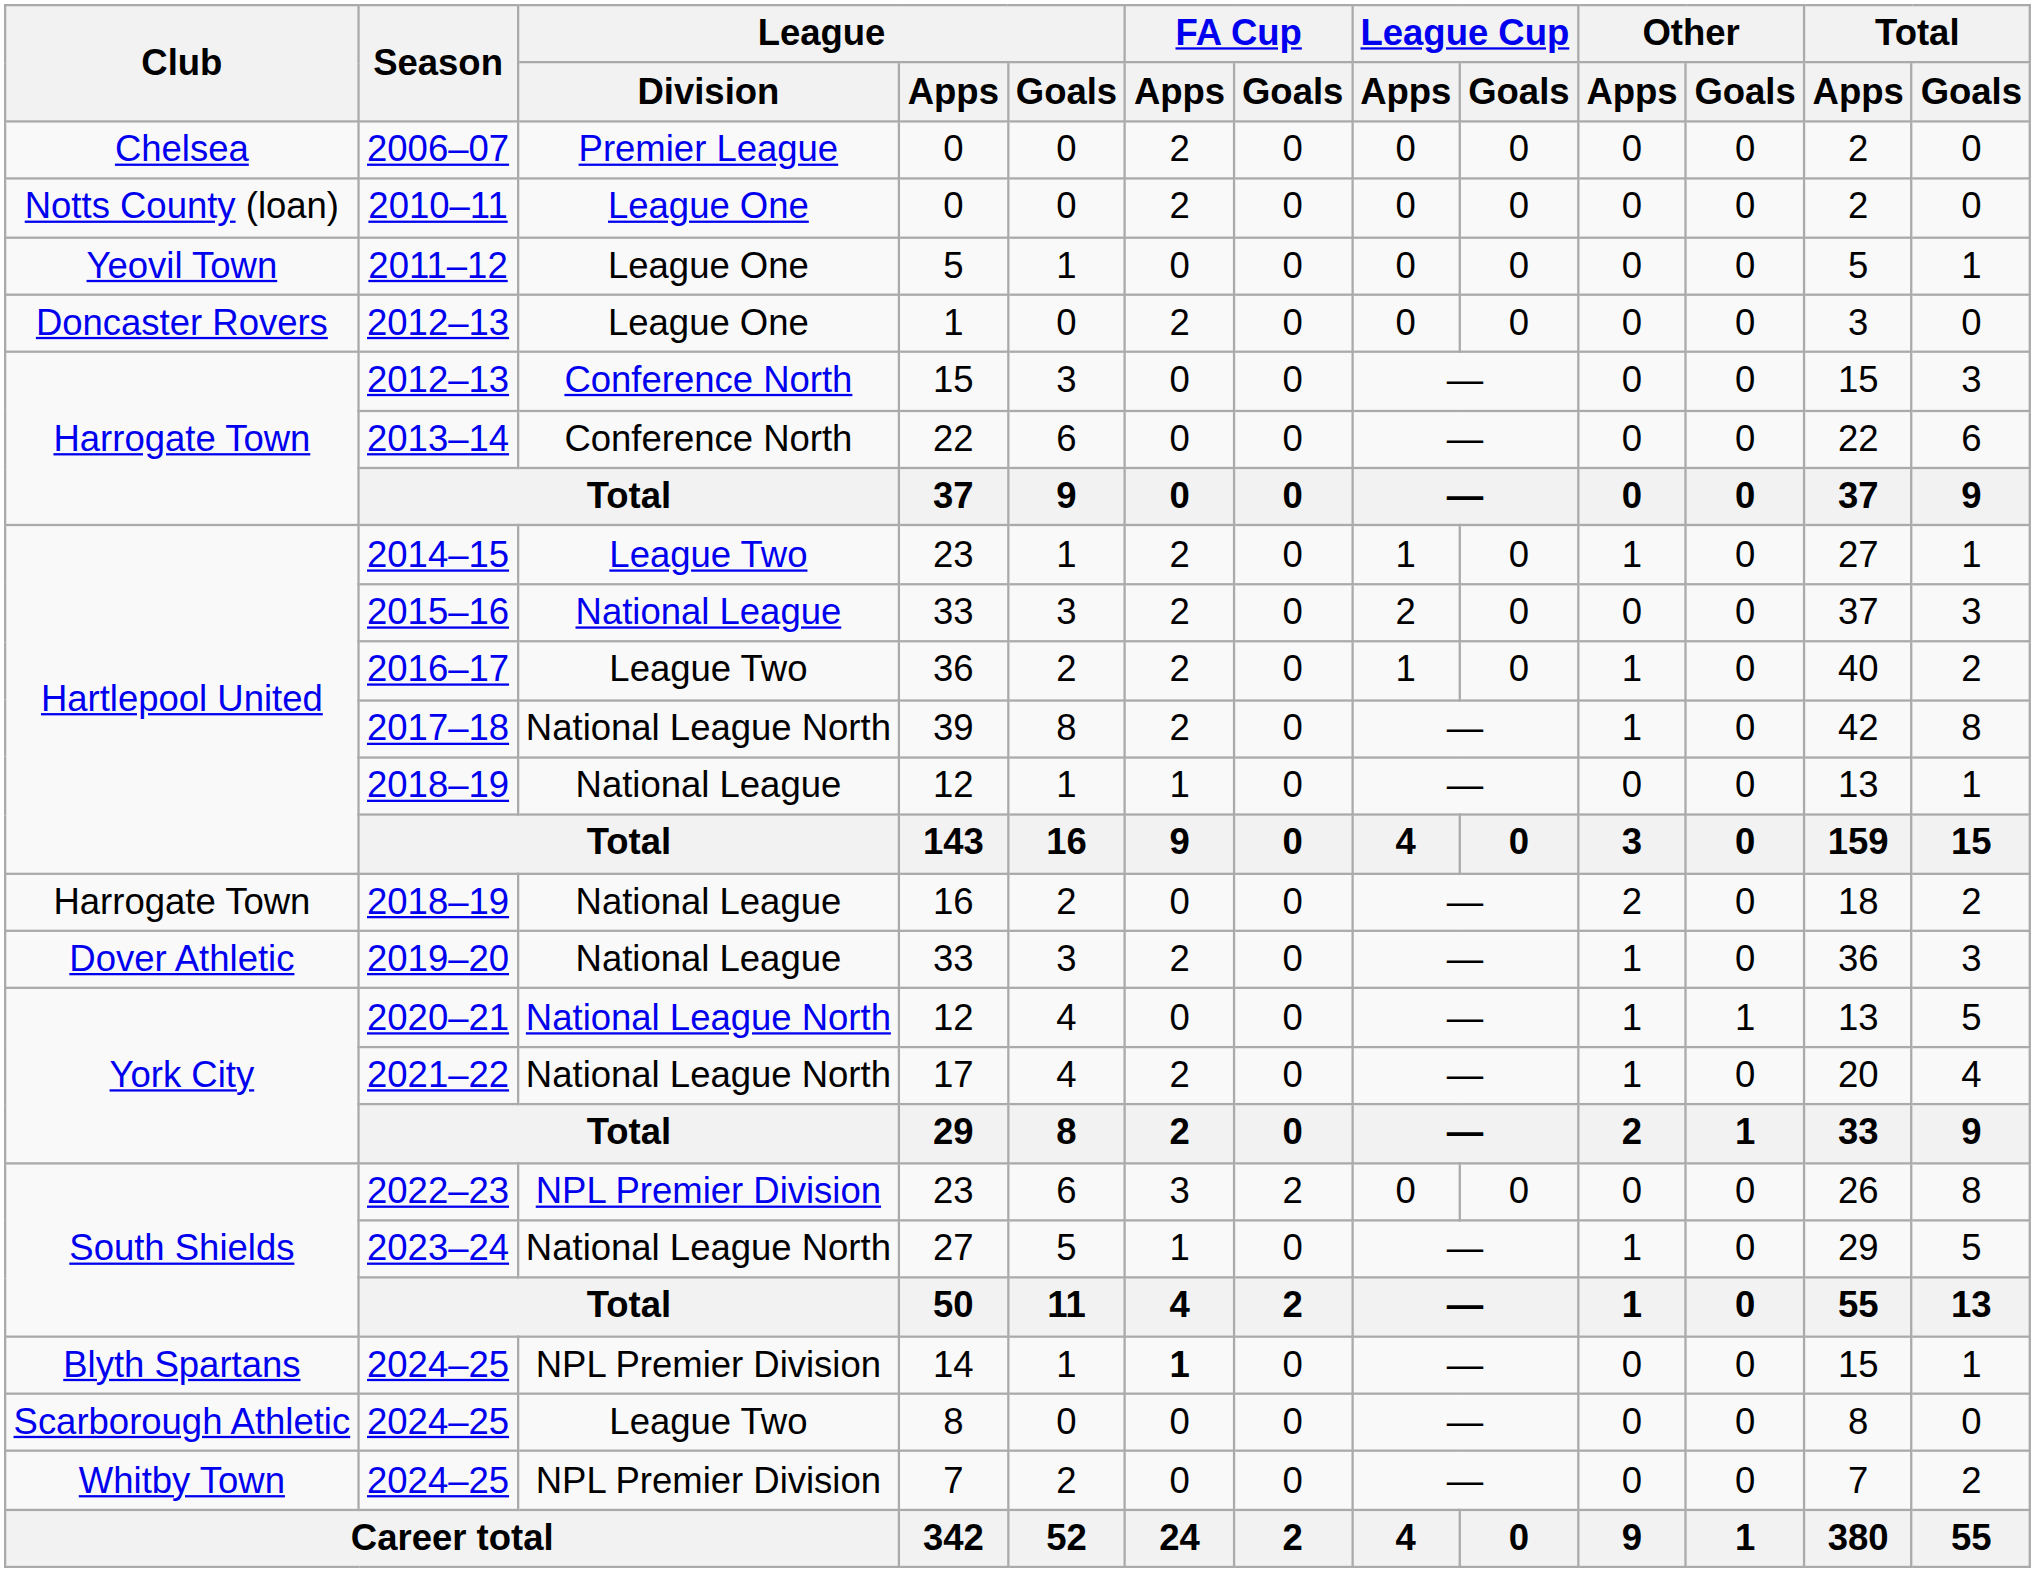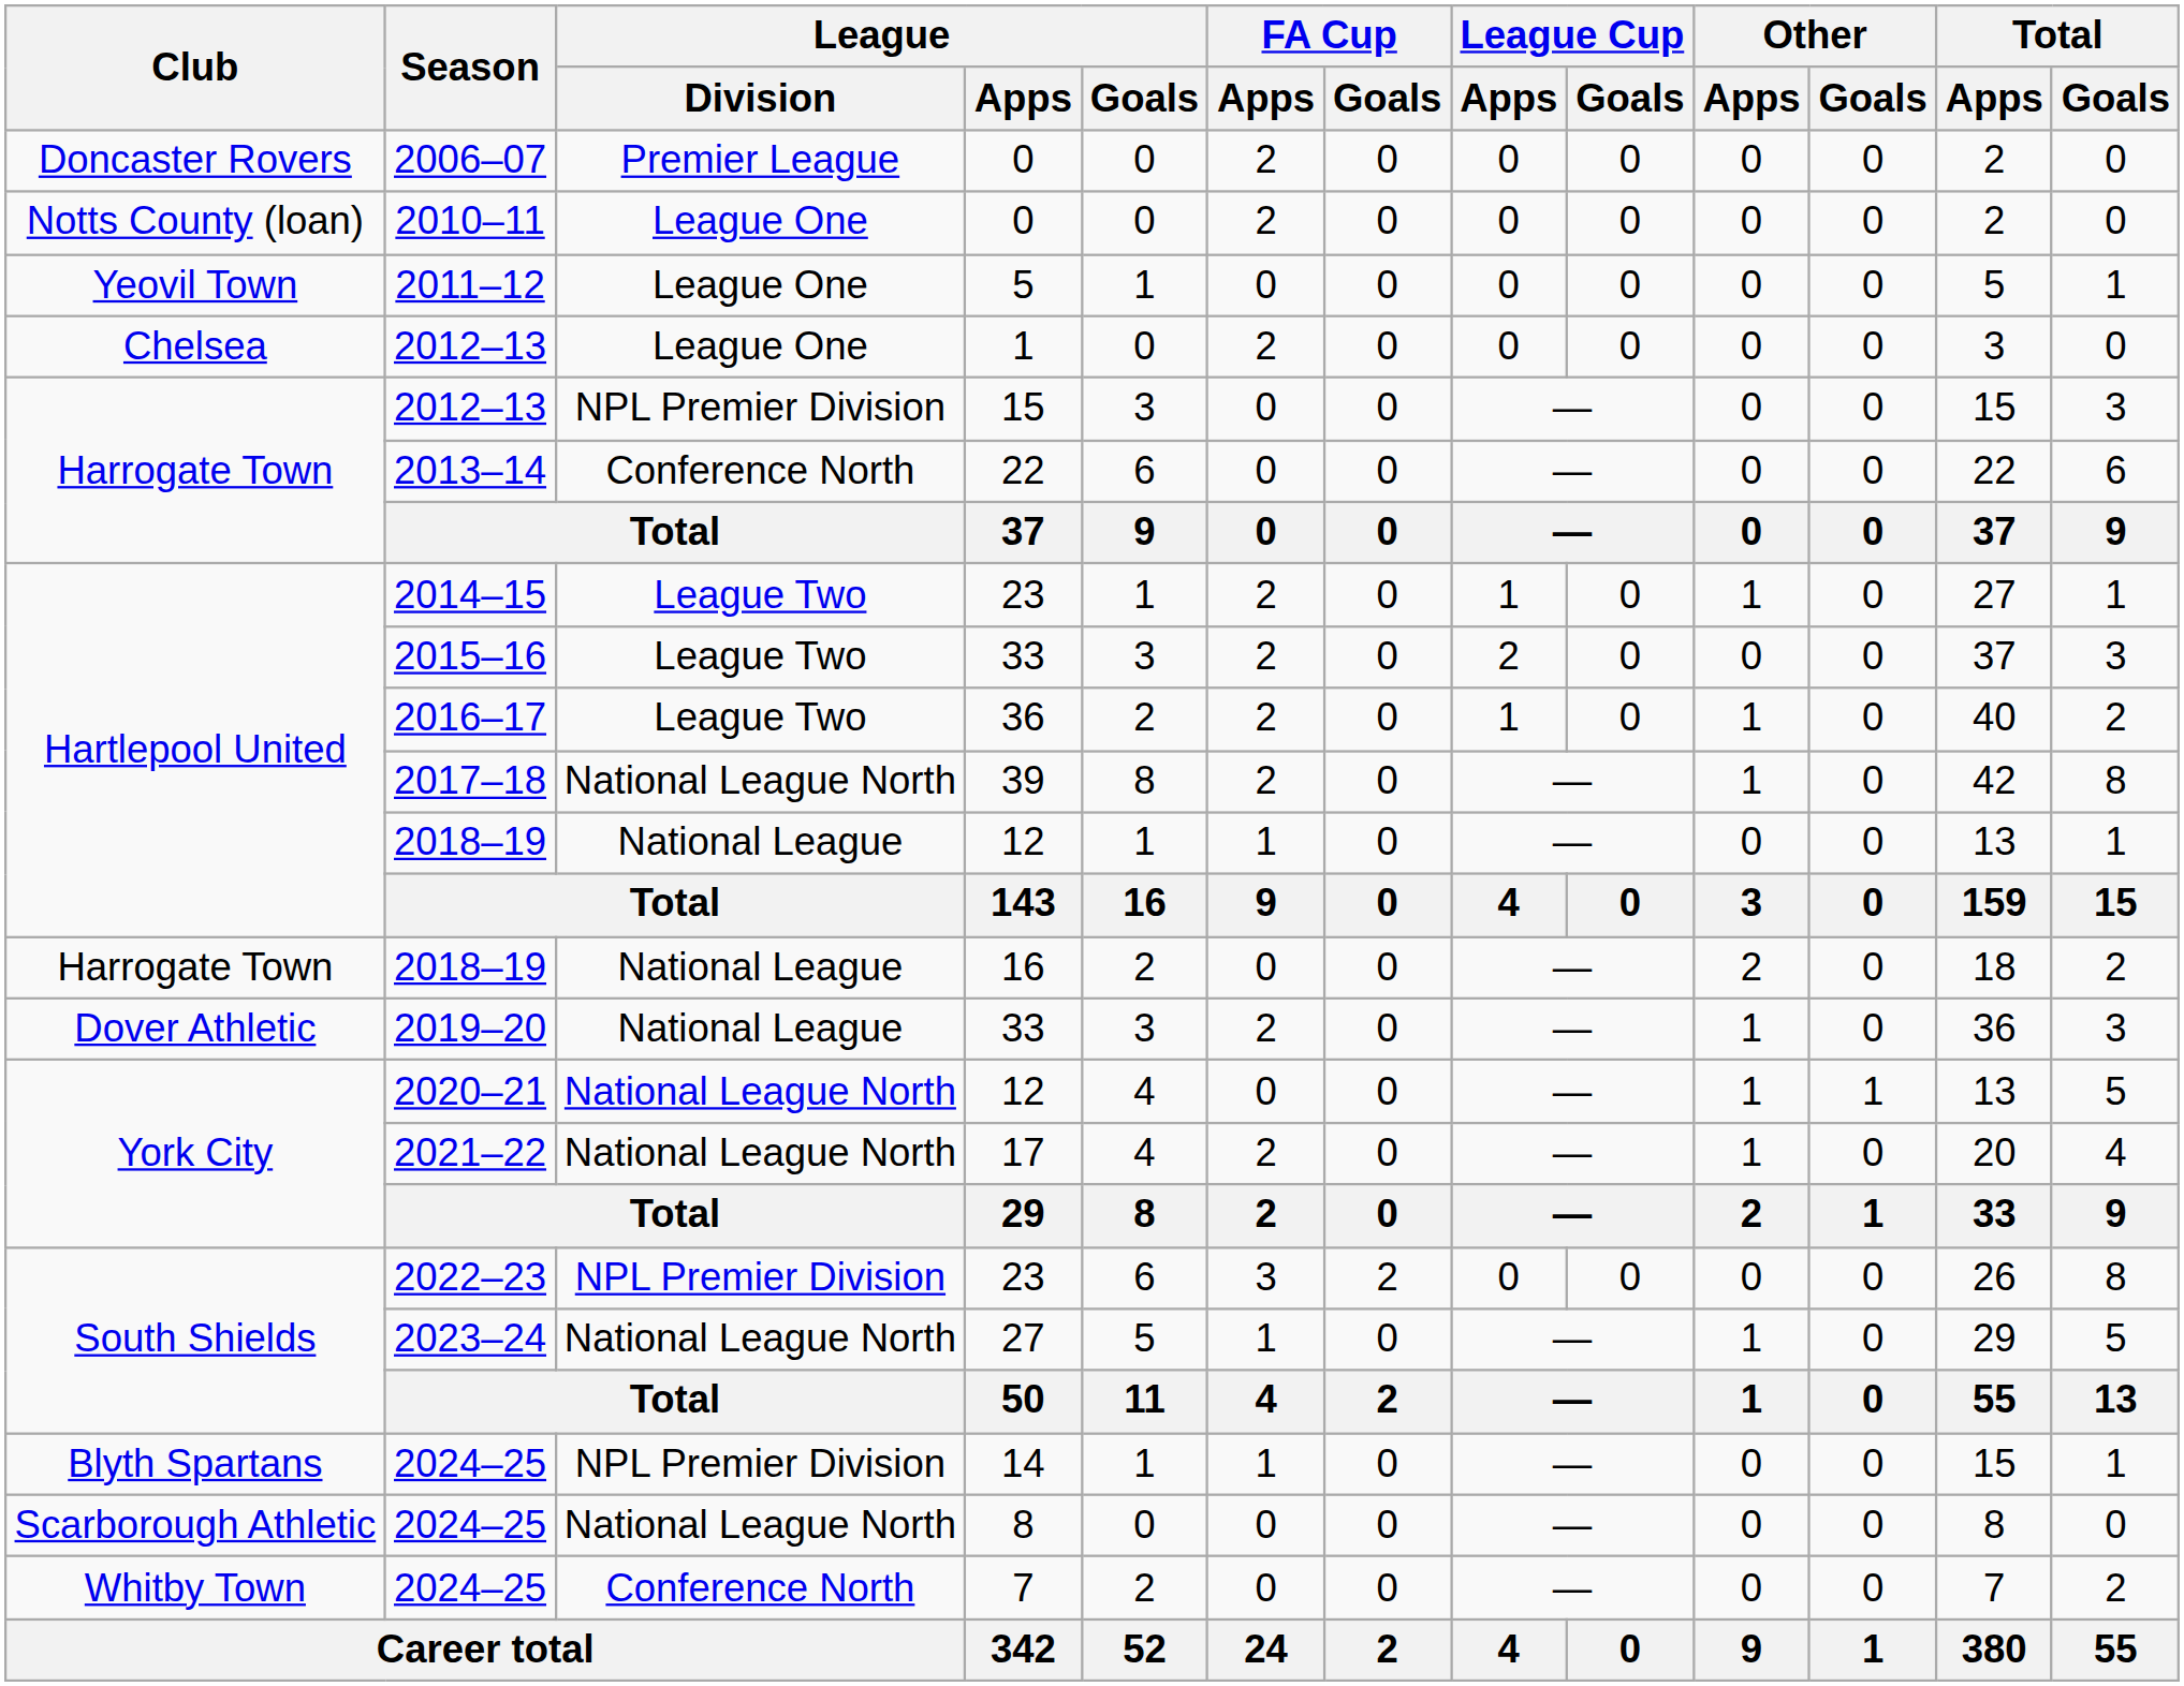2006–07 | Club: Chelsea -> Doncaster Rovers
2012–13 / 1 | Club: Doncaster Rovers -> Chelsea
2012–13 / 15 | League / Division: Conference North -> NPL Premier Division
2015–16 | League / Division: National League -> League Two
2024–25 / 14 | FA Cup / Apps: bold -> normal
2024–25 / 8 | League / Division: League Two -> National League North
2024–25 / 7 | League / Division: NPL Premier Division -> Conference North
